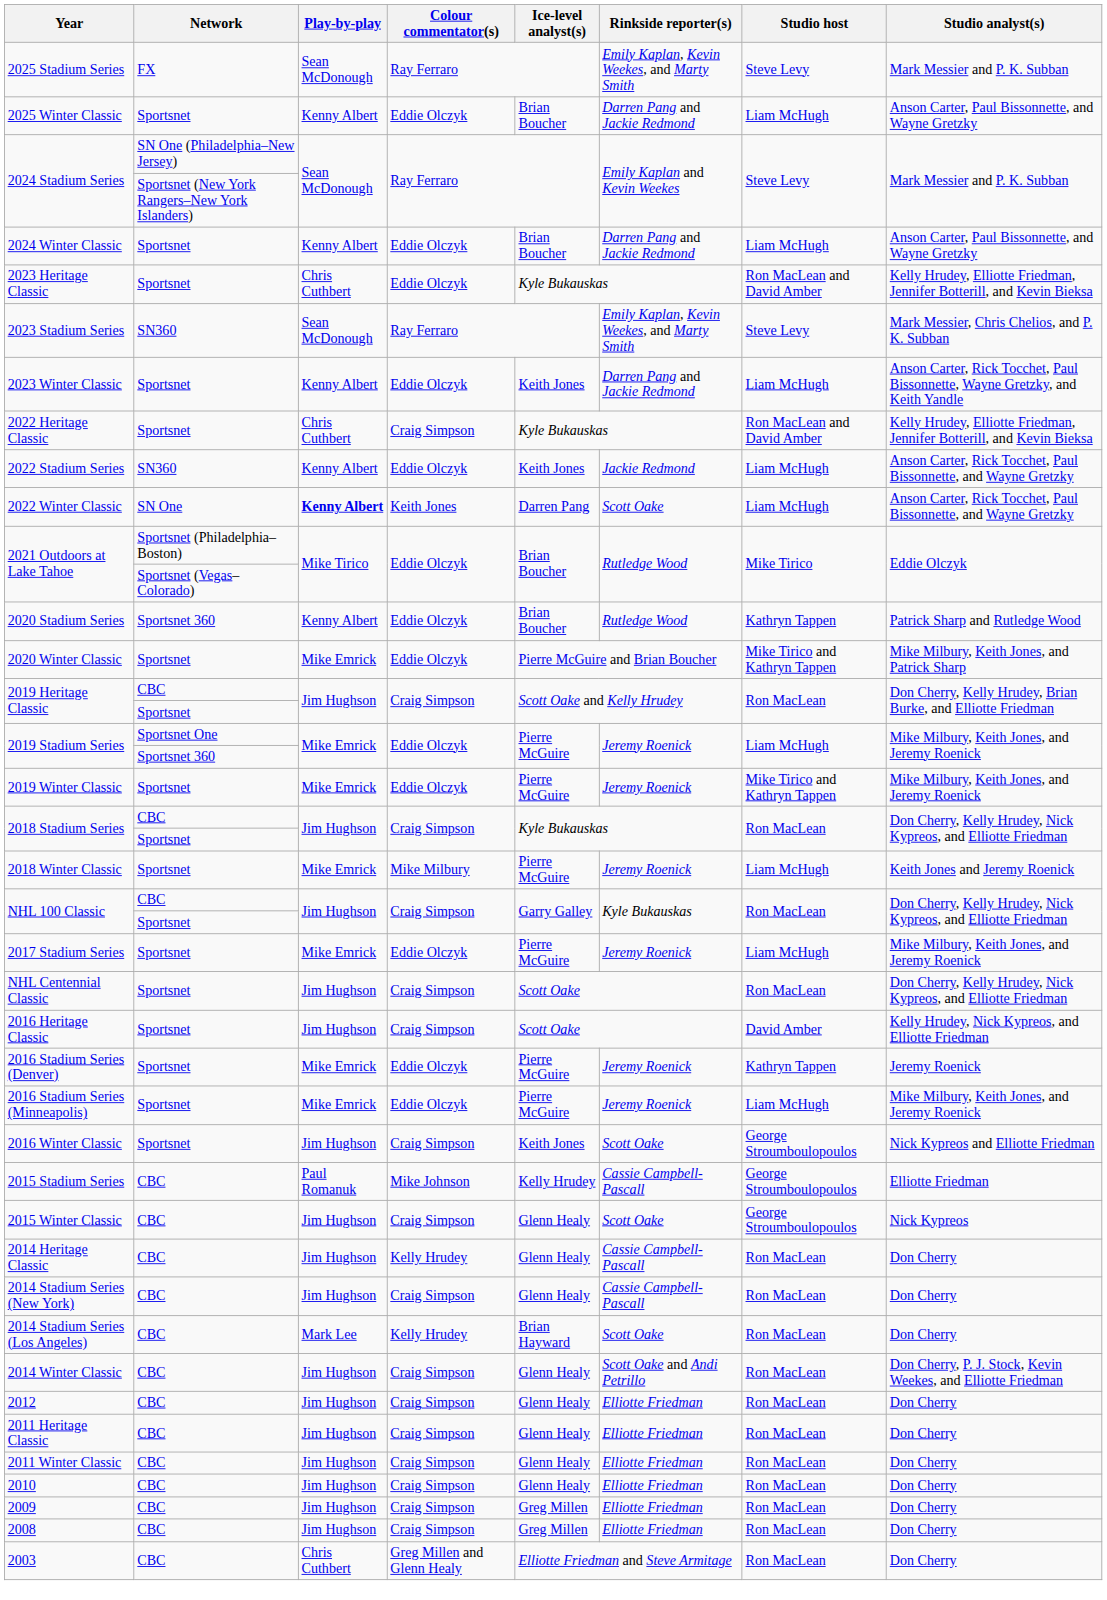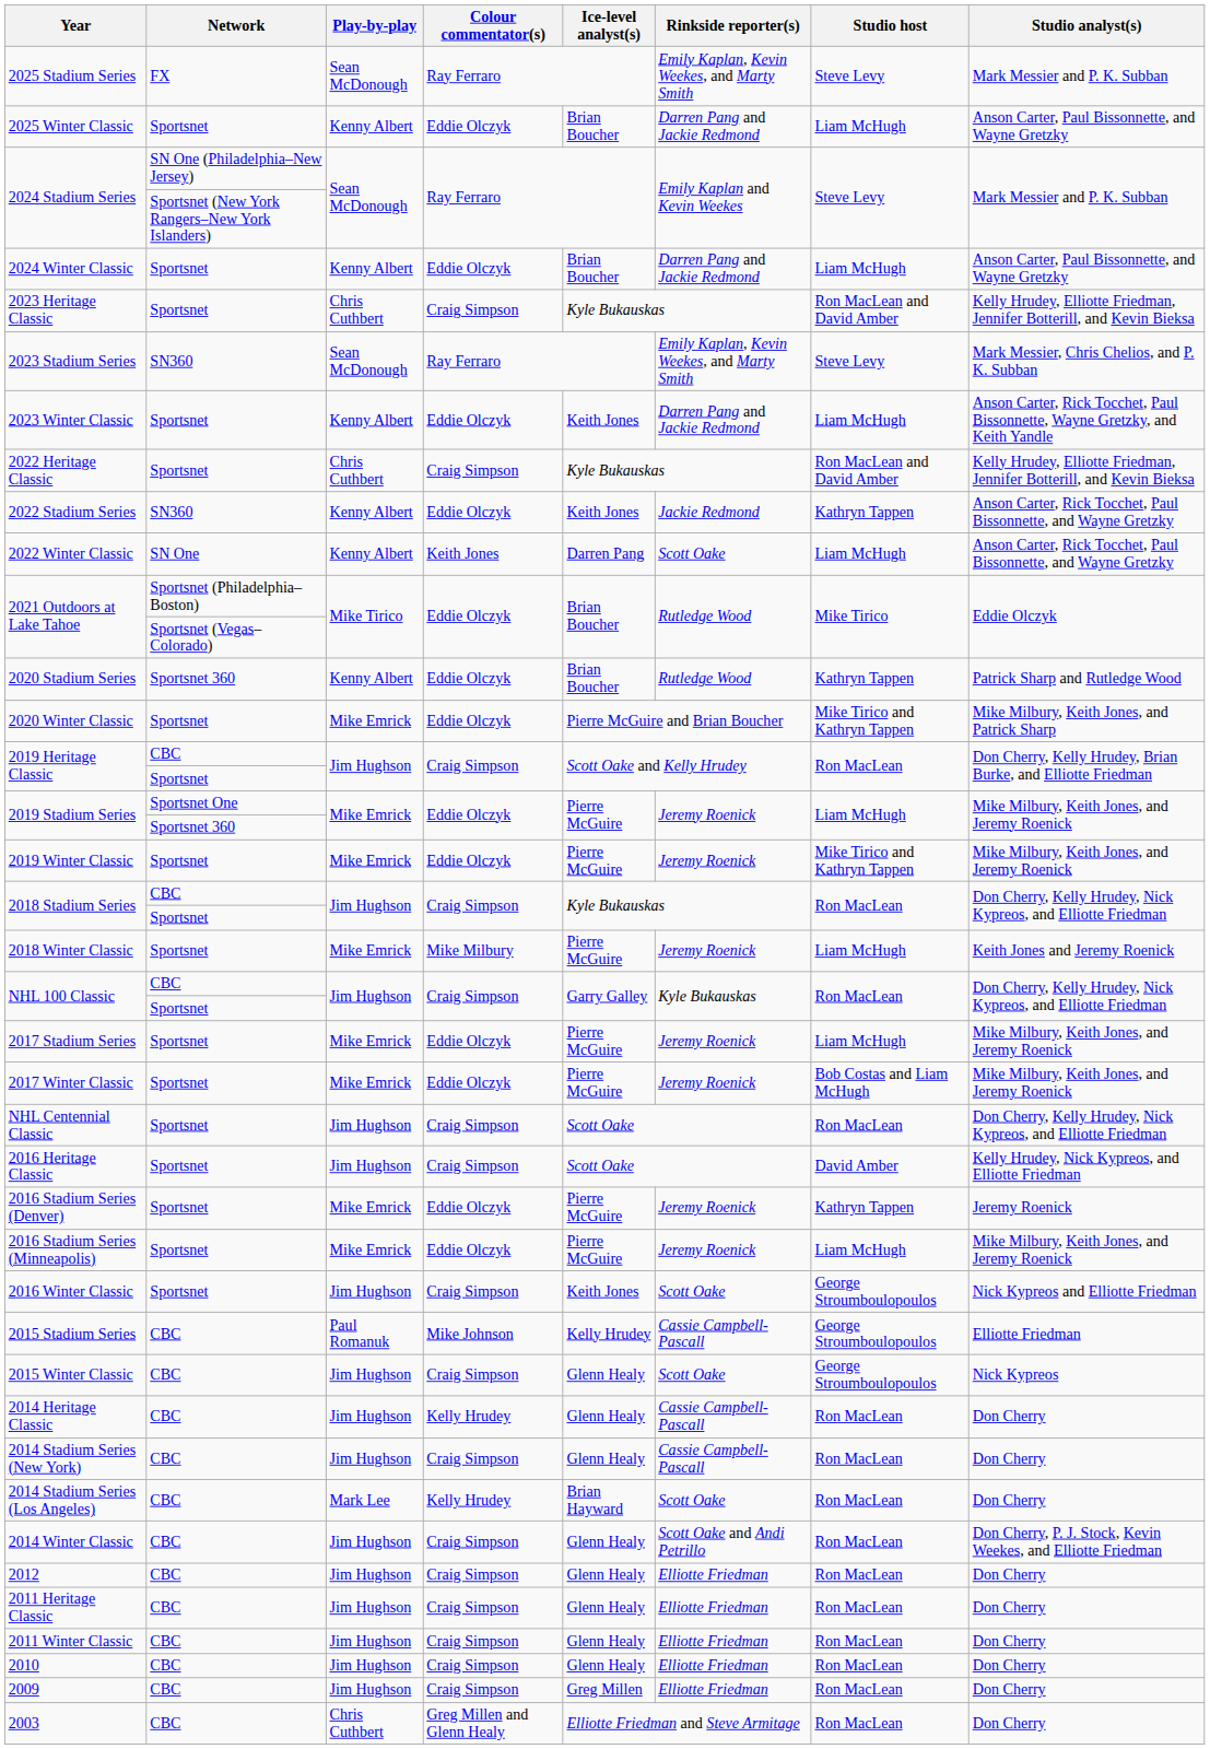2023 Heritage Classic | Colour commentator(s): Eddie Olczyk -> Craig Simpson
2022 Stadium Series | Studio host: Liam McHugh -> Kathryn Tappen
2022 Winter Classic | Play-by-play: bold -> normal
+ row: 2017 Winter Classic | Sportsnet | Mike Emrick | Eddie Olczyk | Pierre McGuire | Jeremy Roenick | Bob Costas and Liam McHugh | Mike Milbury, Keith Jones, and Jeremy Roenick
- row: 2008 | CBC | Jim Hughson | Craig Simpson | Greg Millen | Elliotte Friedman | Ron MacLean | Don Cherry
